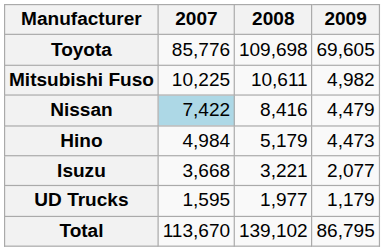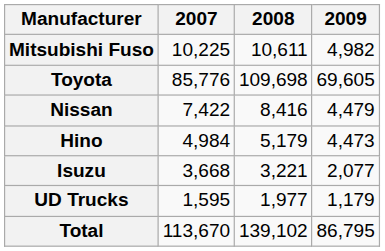rows swapped: Toyota <-> Mitsubishi Fuso
Nissan | 2007: lightblue background -> no background
